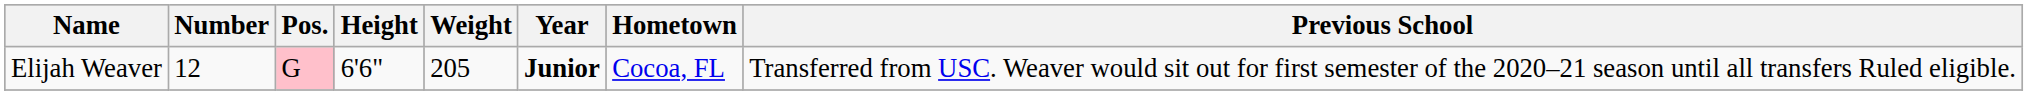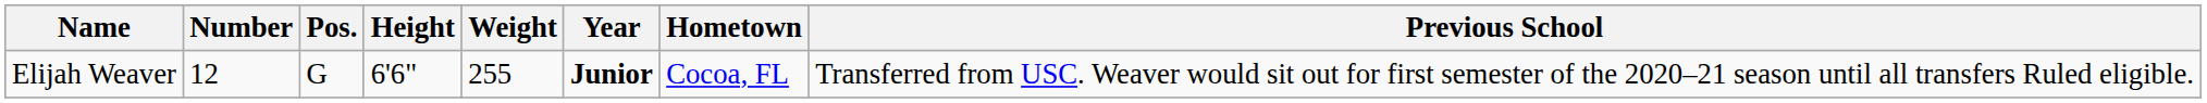Elijah Weaver | Pos.: pink background -> no background
Elijah Weaver | Weight: 205 -> 255
